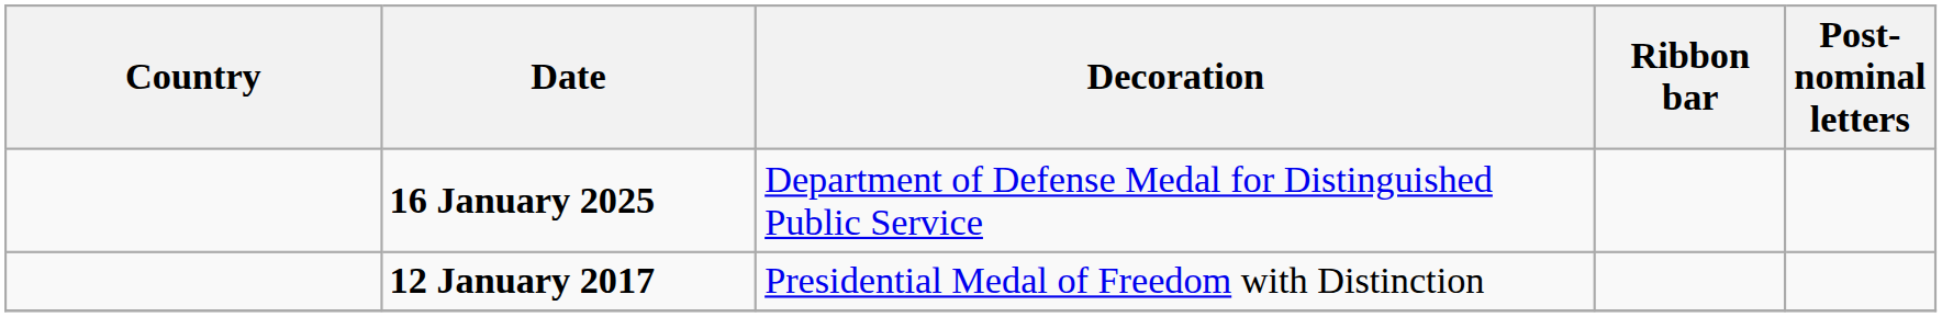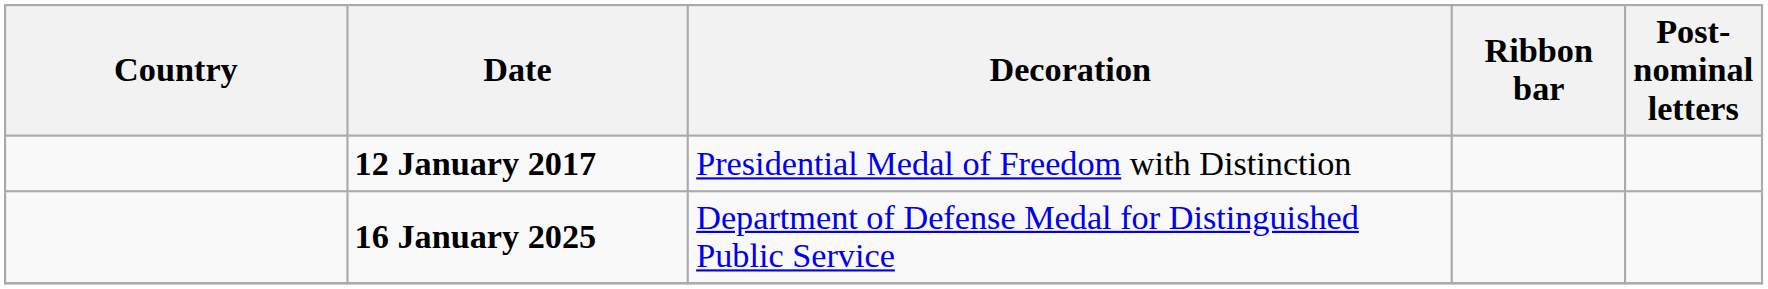rows swapped: 12 January 2017 <-> 16 January 2025
